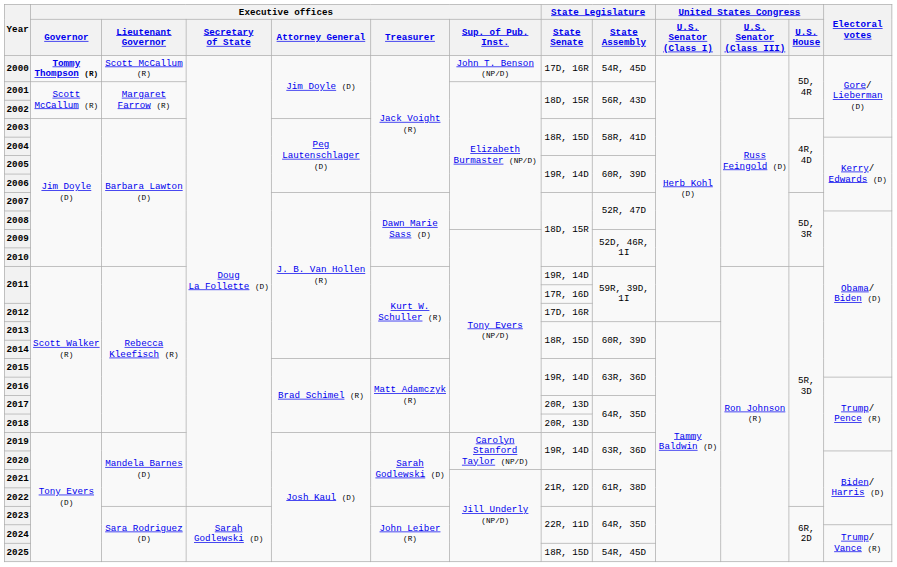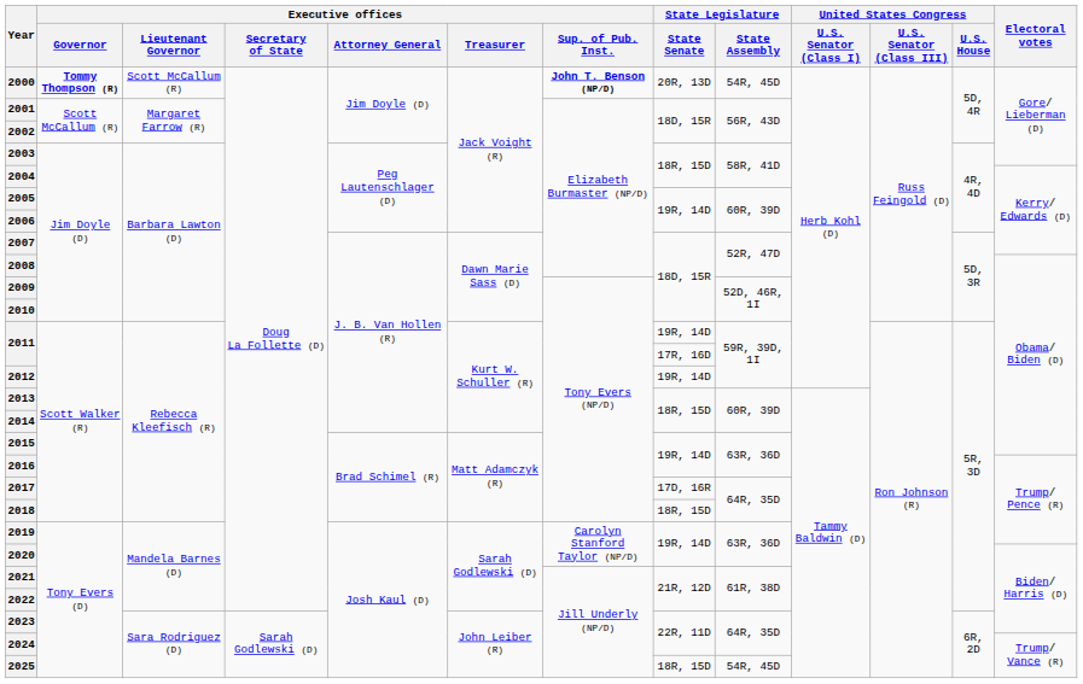2000 | Executive offices / Sup. of Pub. Inst.: normal -> bold
2000 | State Legislature / State Senate: 17D, 16R -> 20R, 13D
2012 | State Legislature / State Senate: 17D, 16R -> 19R, 14D
2017 | State Legislature / State Senate: 20R, 13D -> 17D, 16R
2018 | State Legislature / State Senate: 20R, 13D -> 18R, 15D
